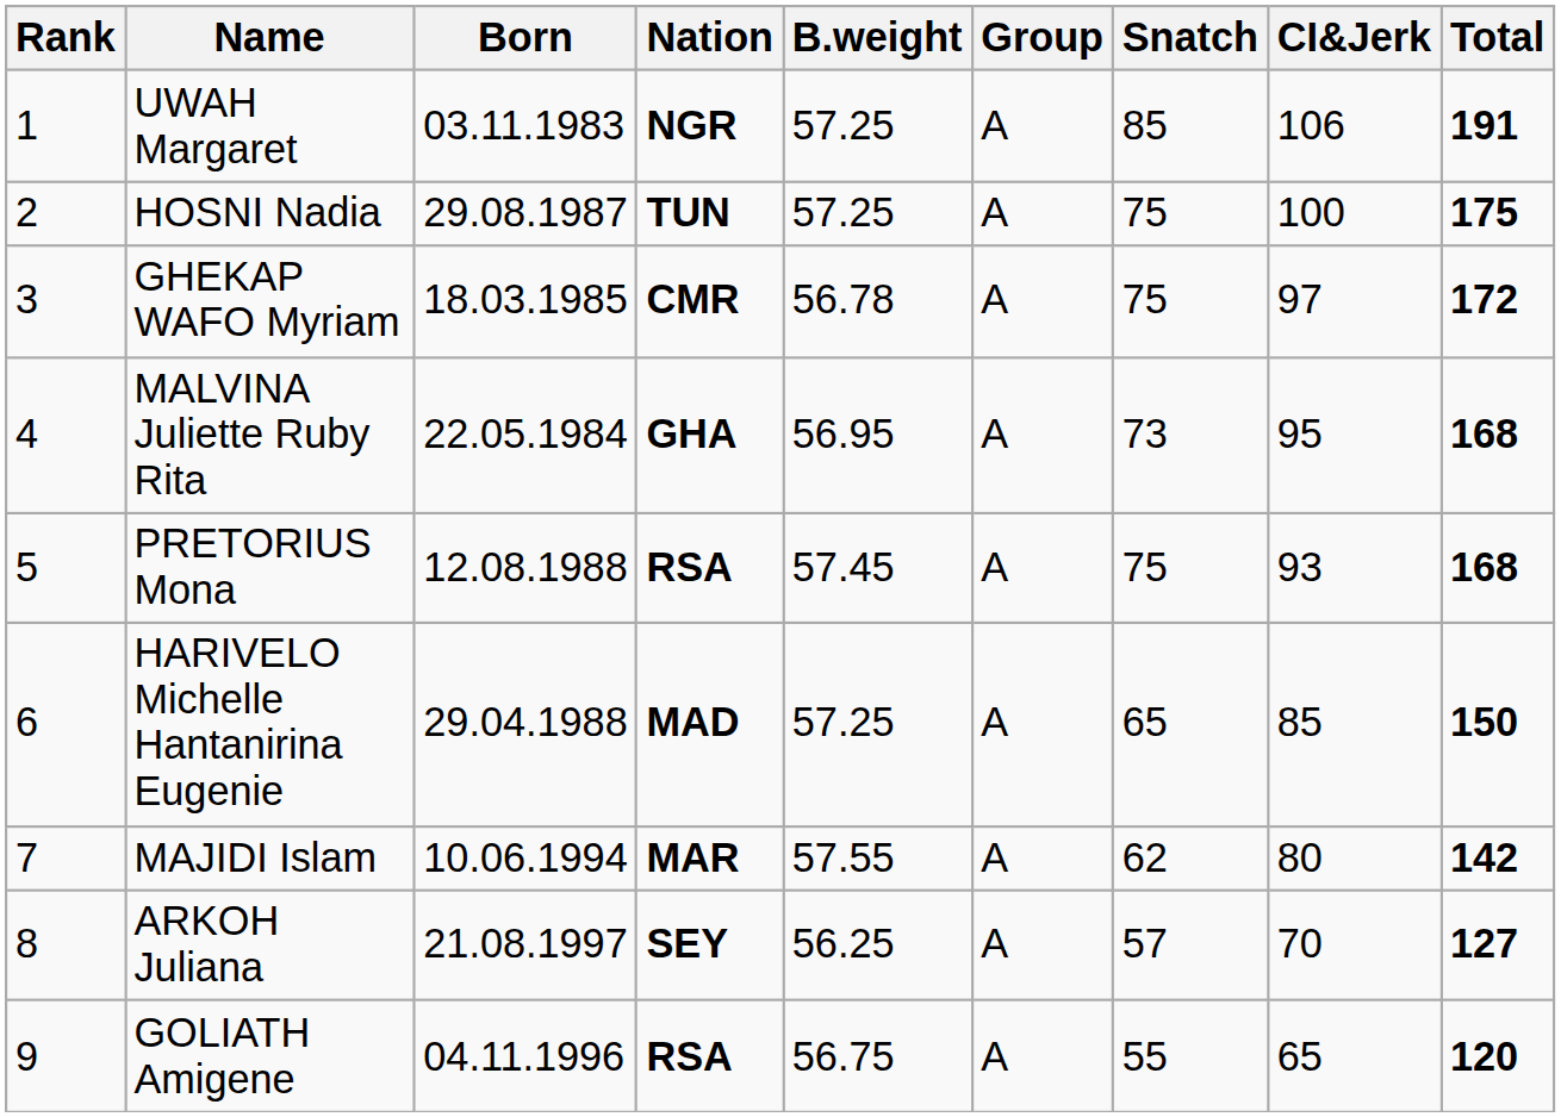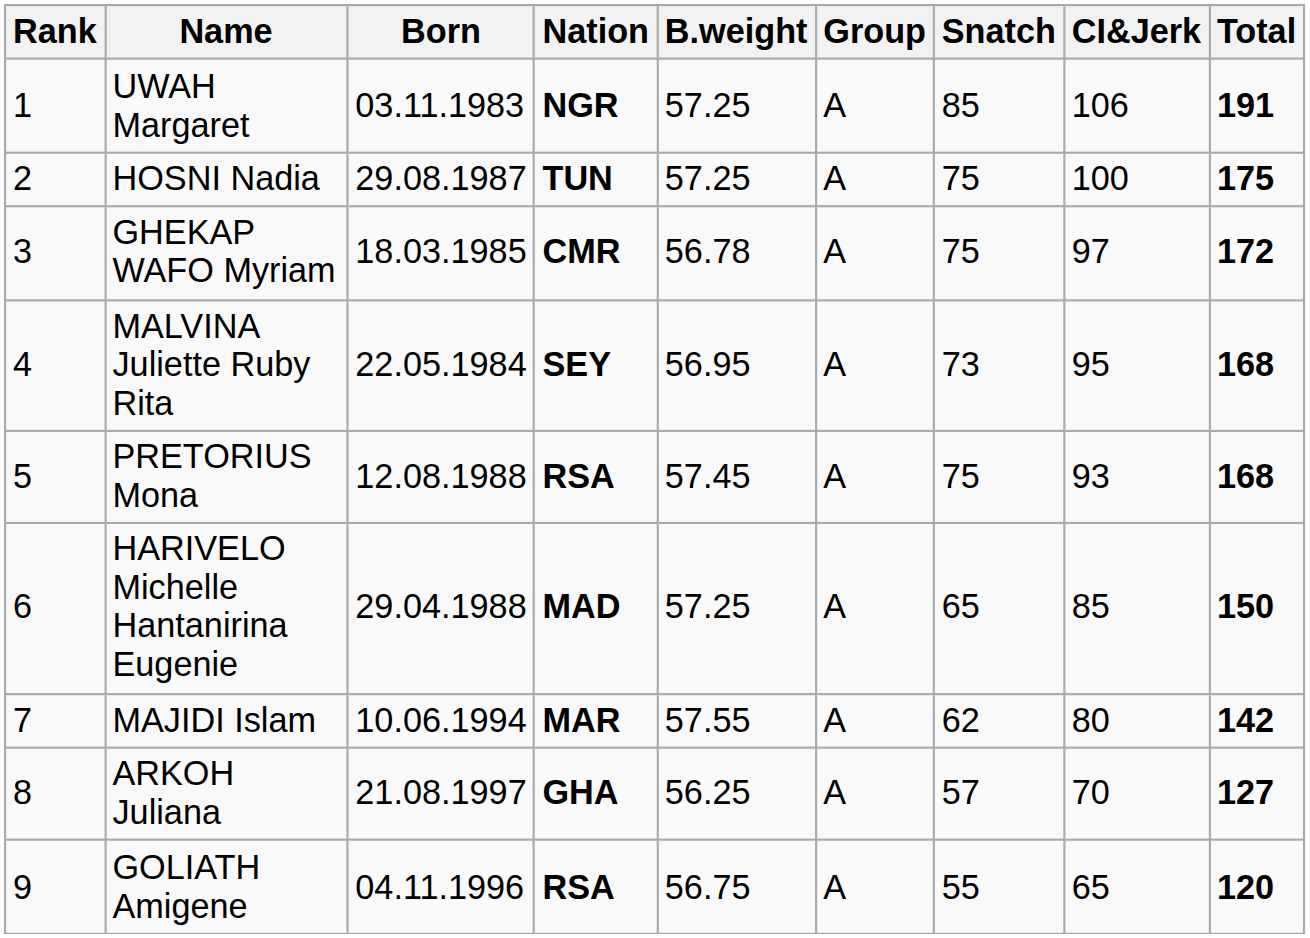MALVINA Juliette Ruby Rita | Nation: GHA -> SEY
ARKOH Juliana | Nation: SEY -> GHA
